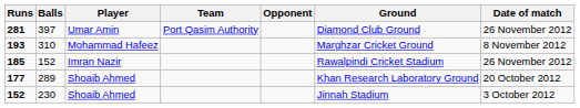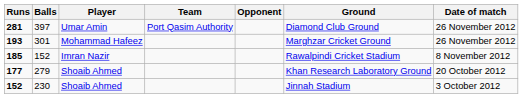193 | Balls: 310 -> 301
193 | Date of match: 8 November 2012 -> 26 November 2012
185 | Date of match: 26 November 2012 -> 8 November 2012
177 | Balls: 289 -> 279
